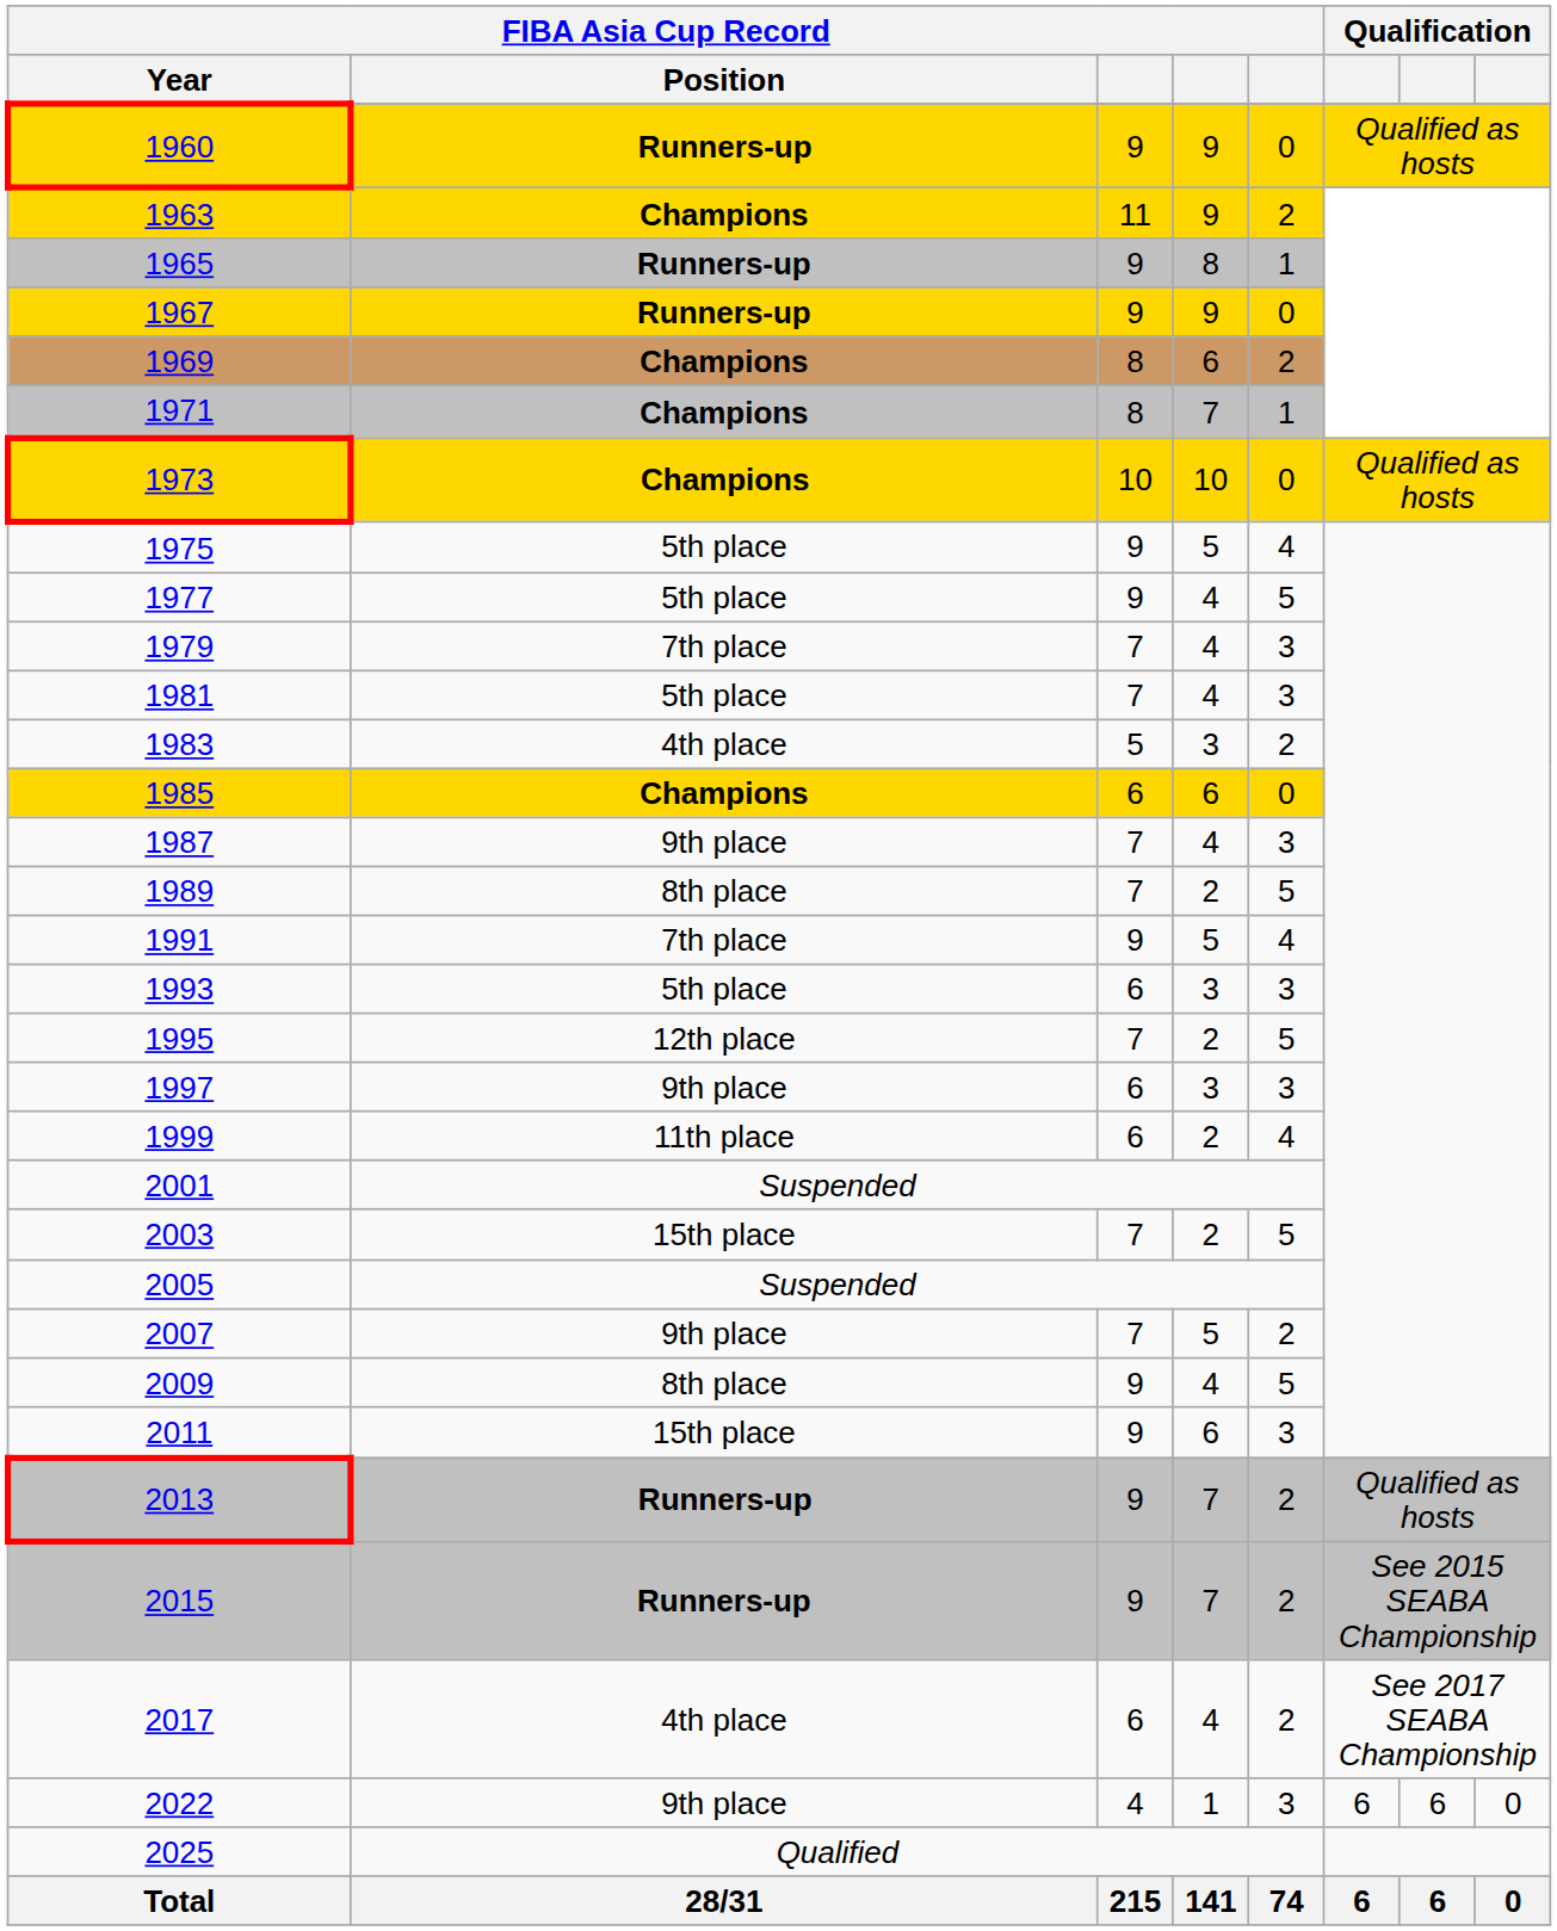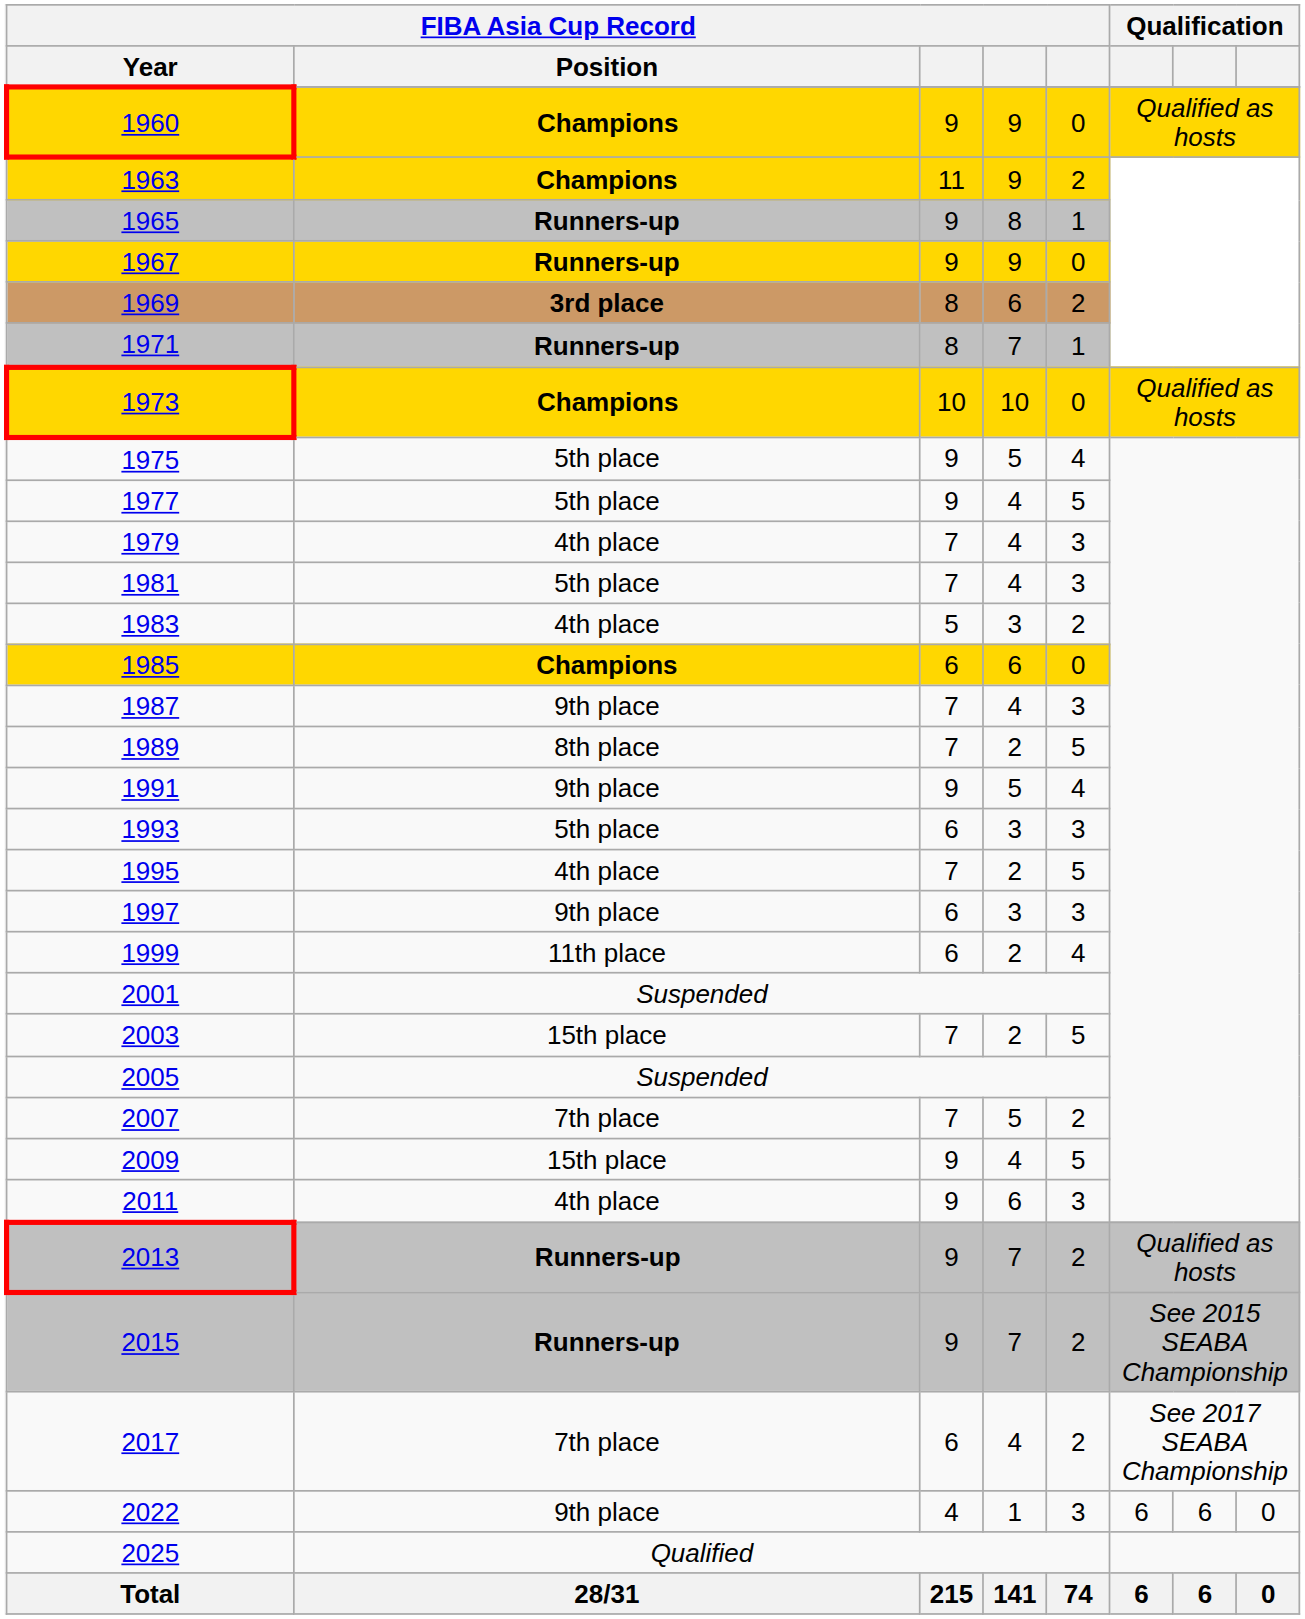1960 | FIBA Asia Cup Record / Position: Runners-up -> Champions
1969 | FIBA Asia Cup Record / Position: Champions -> 3rd place
1971 | FIBA Asia Cup Record / Position: Champions -> Runners-up
1979 | FIBA Asia Cup Record / Position: 7th place -> 4th place
1991 | FIBA Asia Cup Record / Position: 7th place -> 9th place
1995 | FIBA Asia Cup Record / Position: 12th place -> 4th place
2007 | FIBA Asia Cup Record / Position: 9th place -> 7th place
2009 | FIBA Asia Cup Record / Position: 8th place -> 15th place
2011 | FIBA Asia Cup Record / Position: 15th place -> 4th place
2017 | FIBA Asia Cup Record / Position: 4th place -> 7th place
